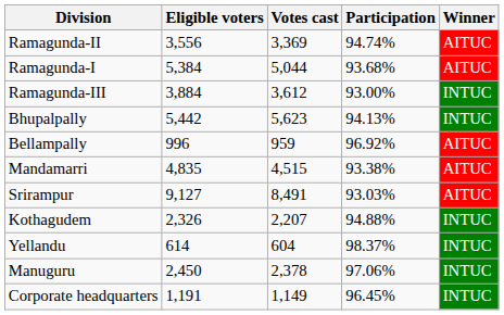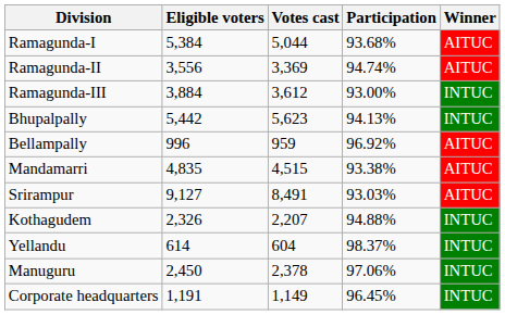rows swapped: Ramagunda-I <-> Ramagunda-II
